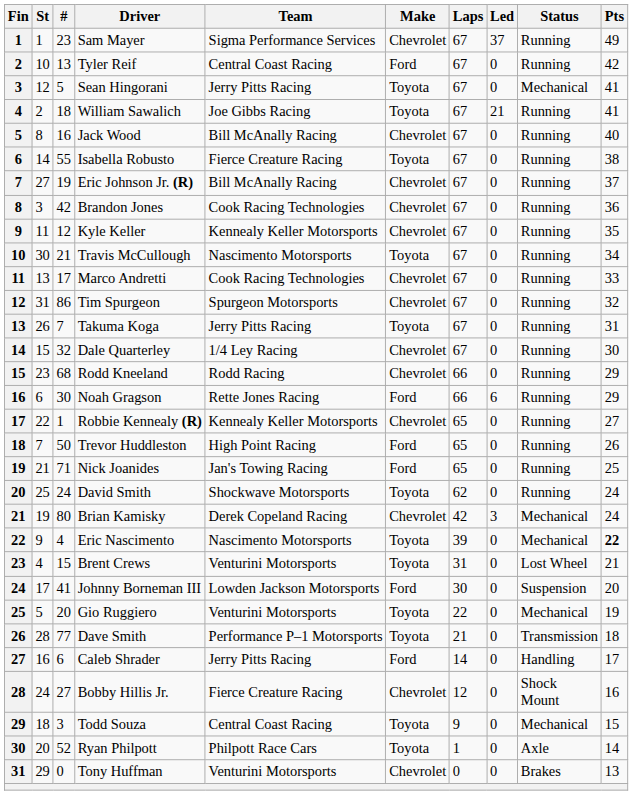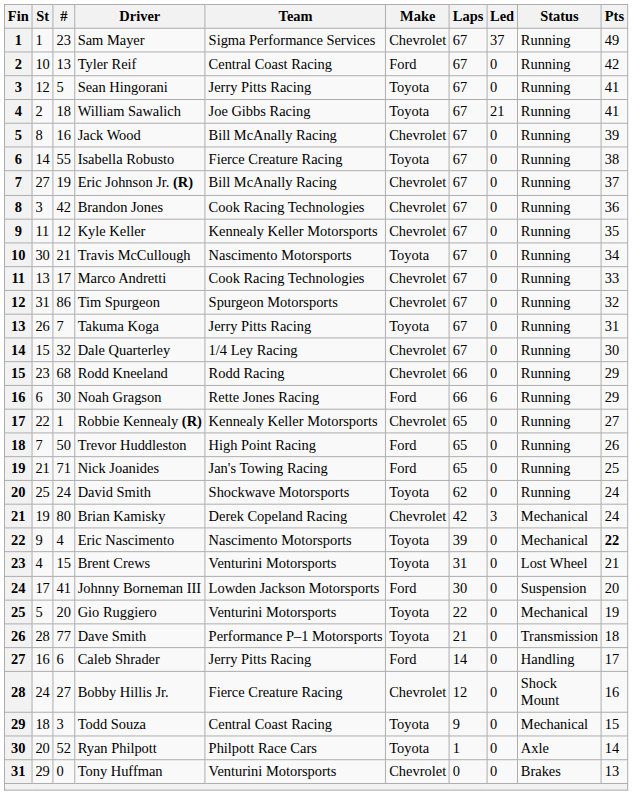Sean Hingorani | Status: Mechanical -> Running
Jack Wood | Pts: 40 -> 39
